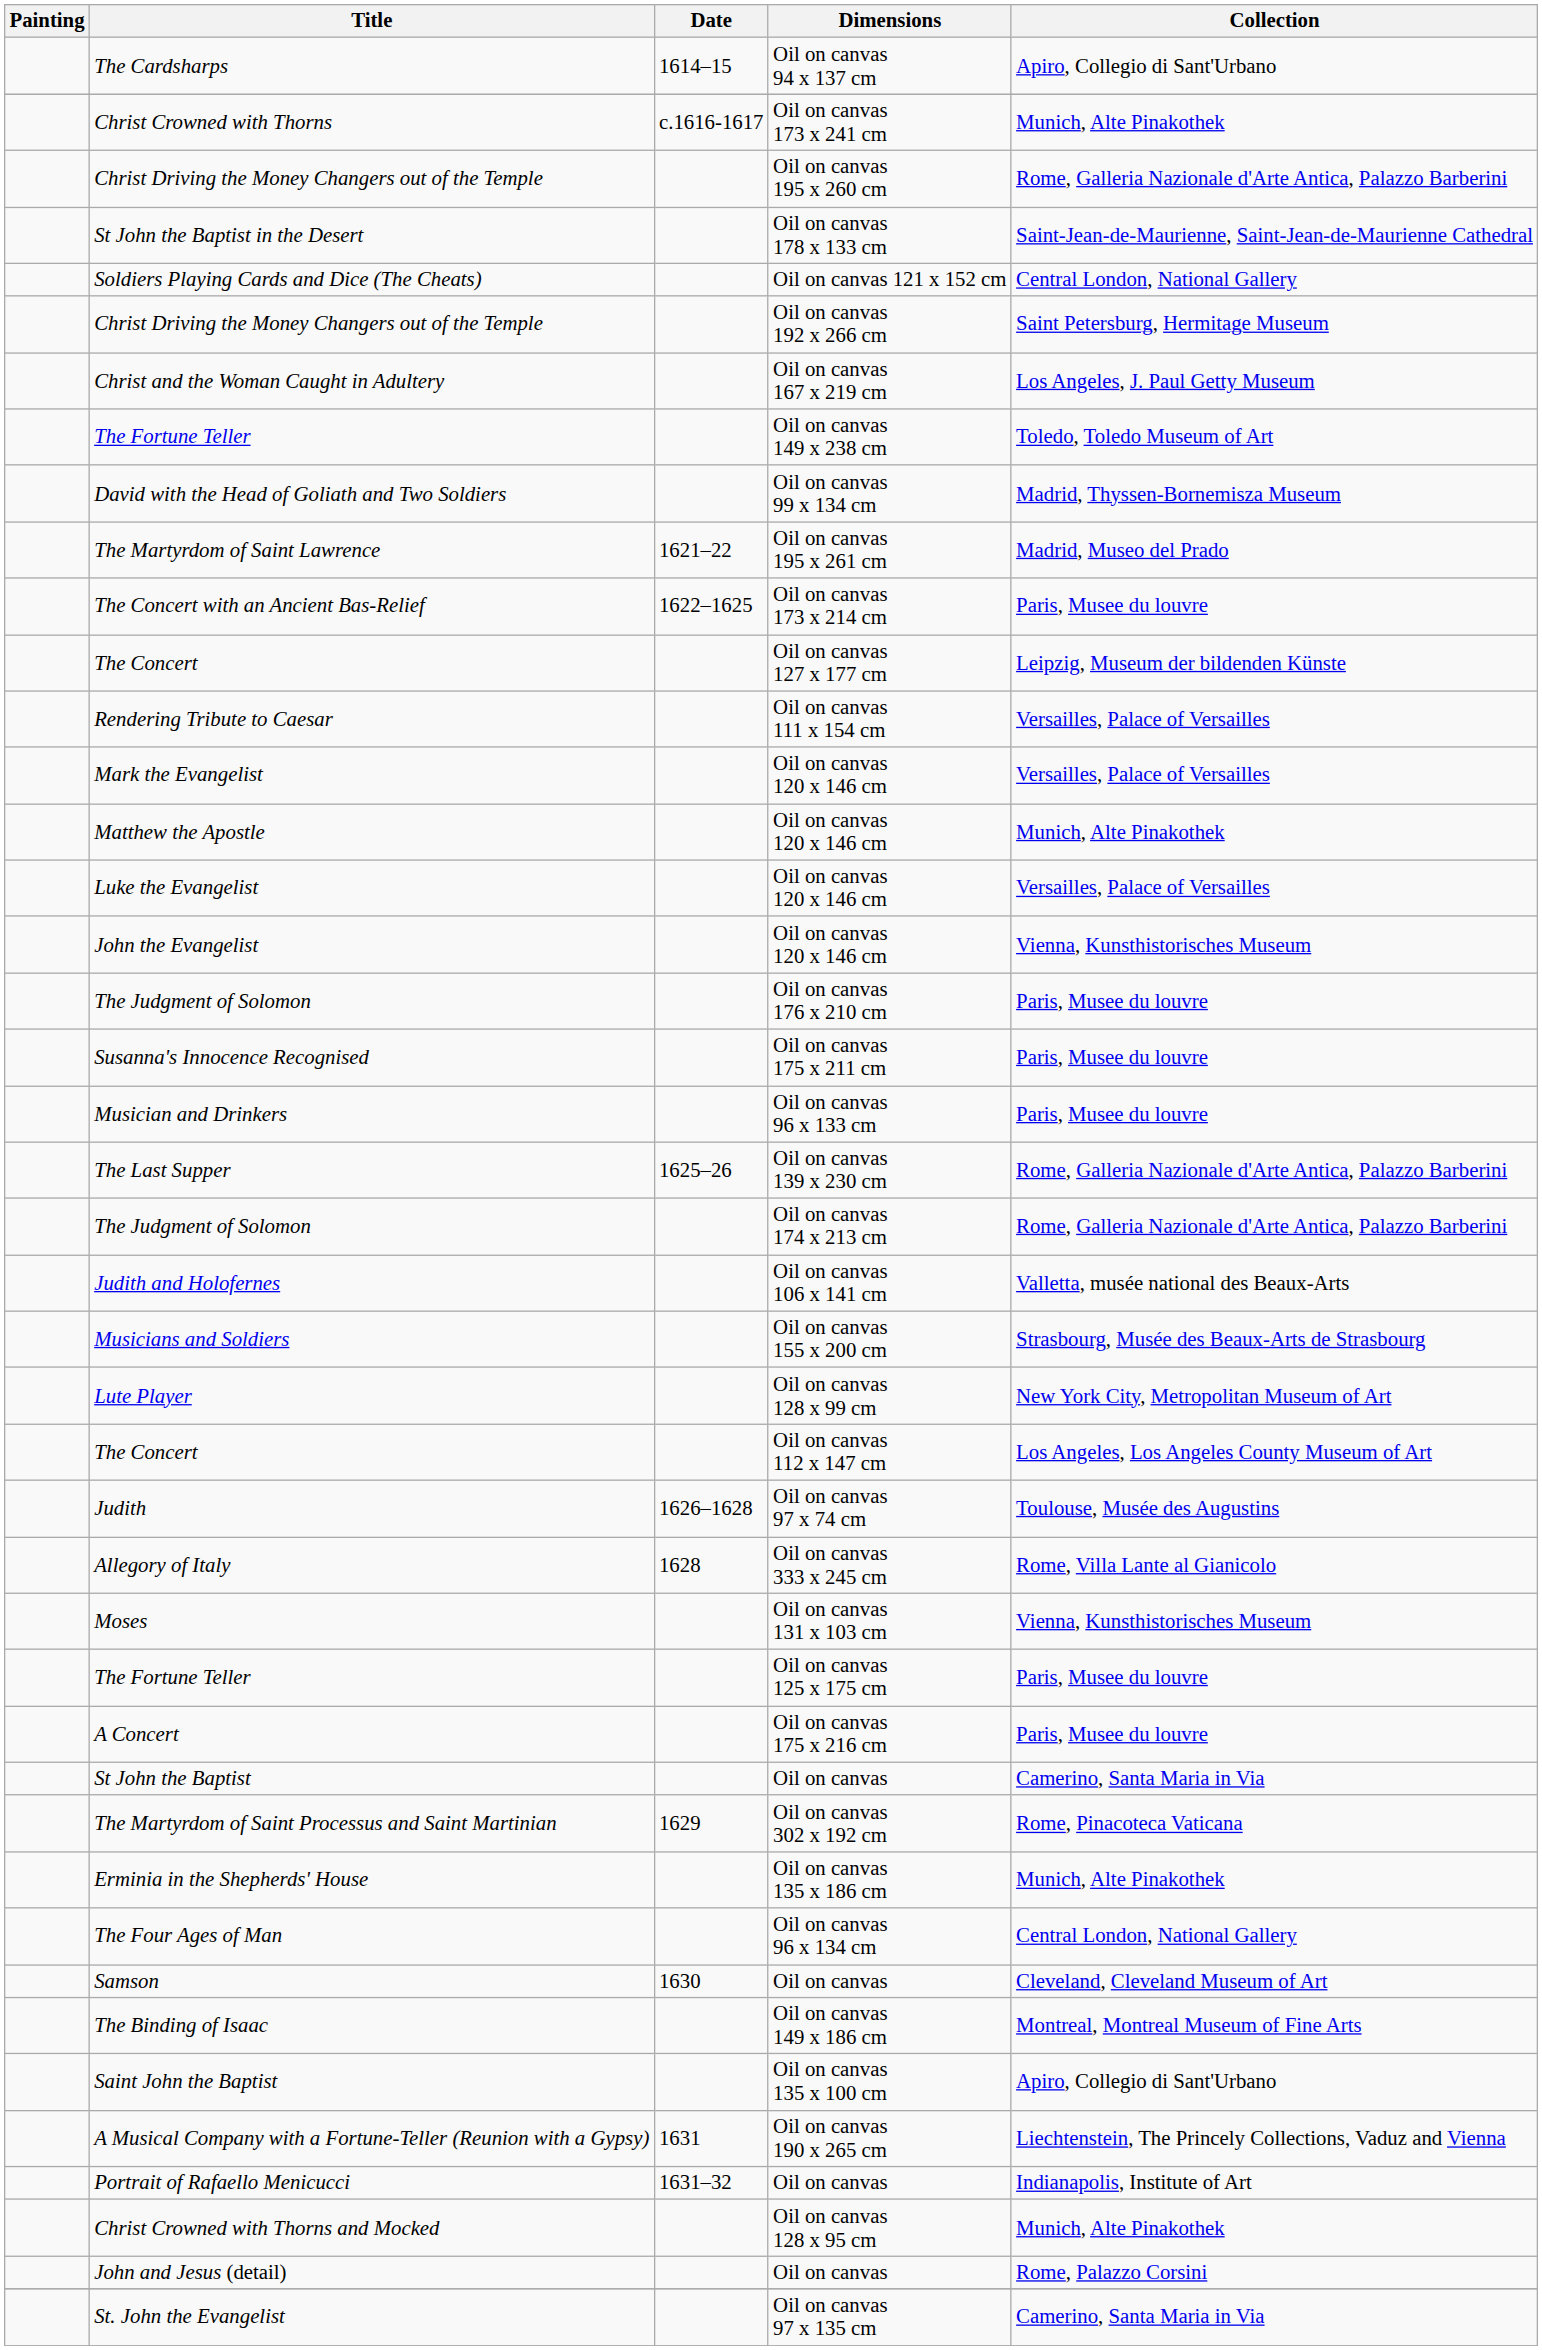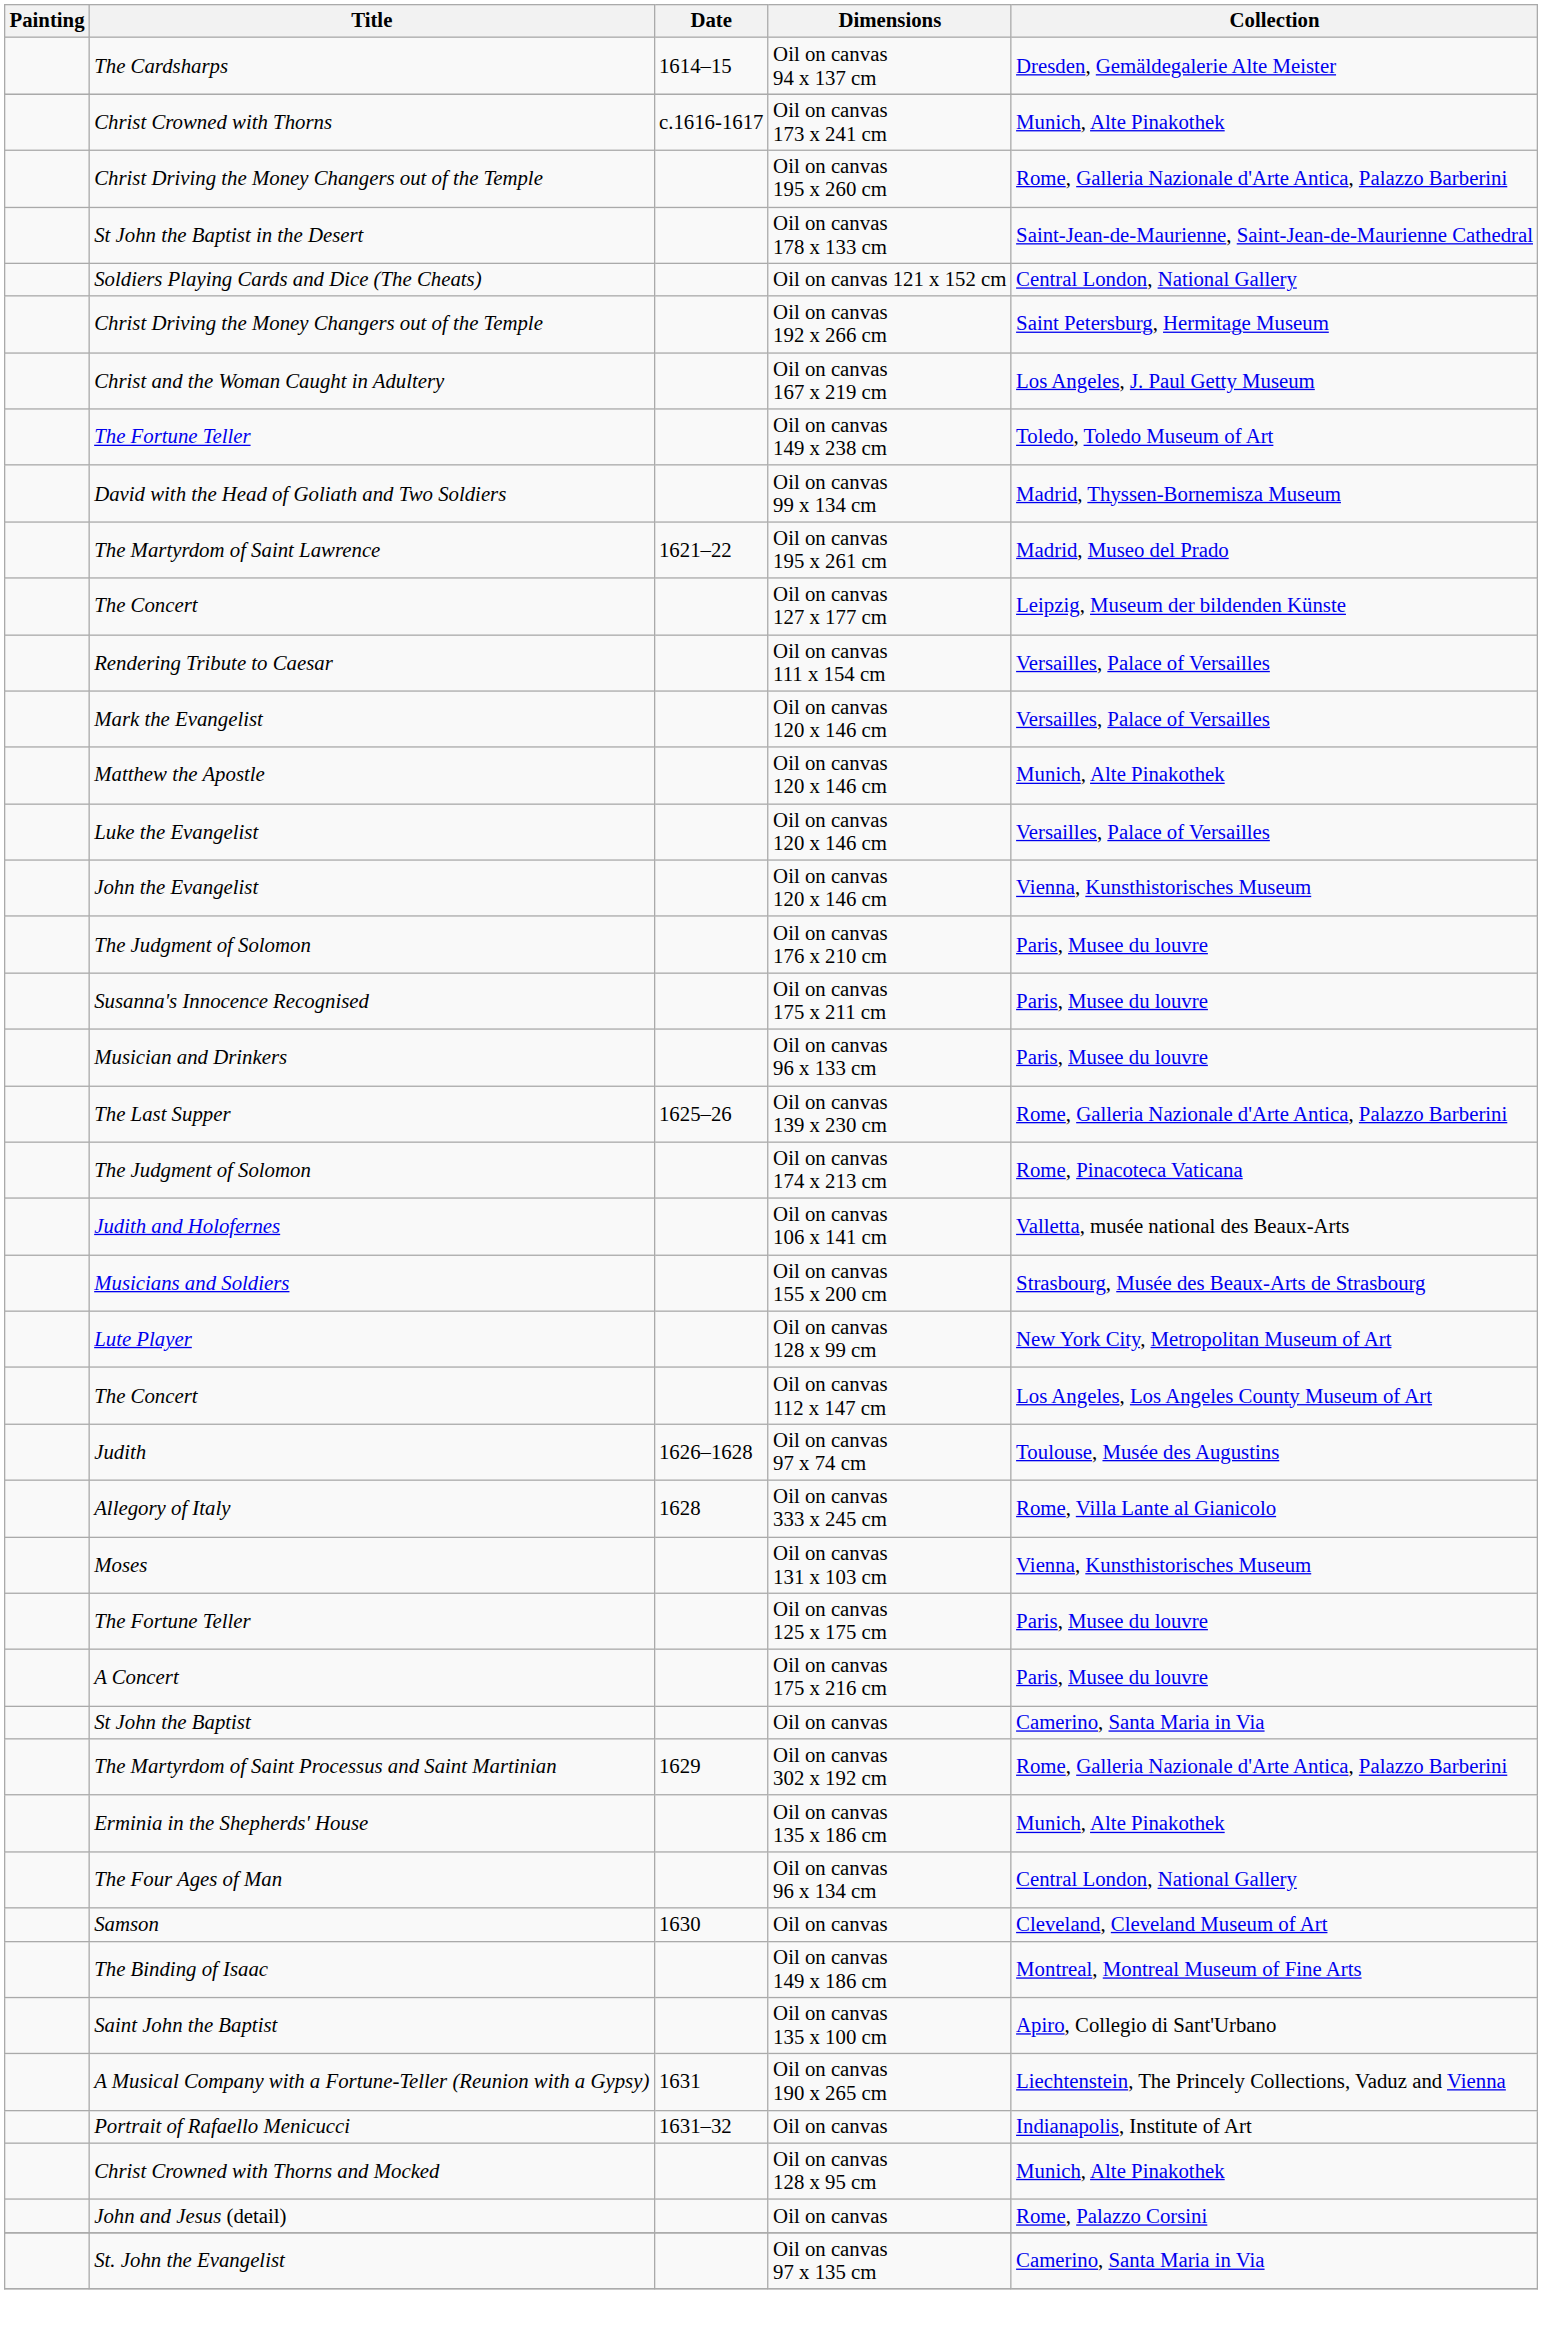The Cardsharps | Collection: Apiro, Collegio di Sant'Urbano -> Dresden, Gemäldegalerie Alte Meister
- row: The Concert with an Ancient Bas-Relief | 1622–1625 | Oil on canvas 173 x 214 cm | Paris, Musee du louvre
The Judgment of Solomon / Oil on canvas 174 x 213 cm | Collection: Rome, Galleria Nazionale d'Arte Antica, Palazzo Barberini -> Rome, Pinacoteca Vaticana
The Martyrdom of Saint Processus and Saint Martinian | Collection: Rome, Pinacoteca Vaticana -> Rome, Galleria Nazionale d'Arte Antica, Palazzo Barberini
